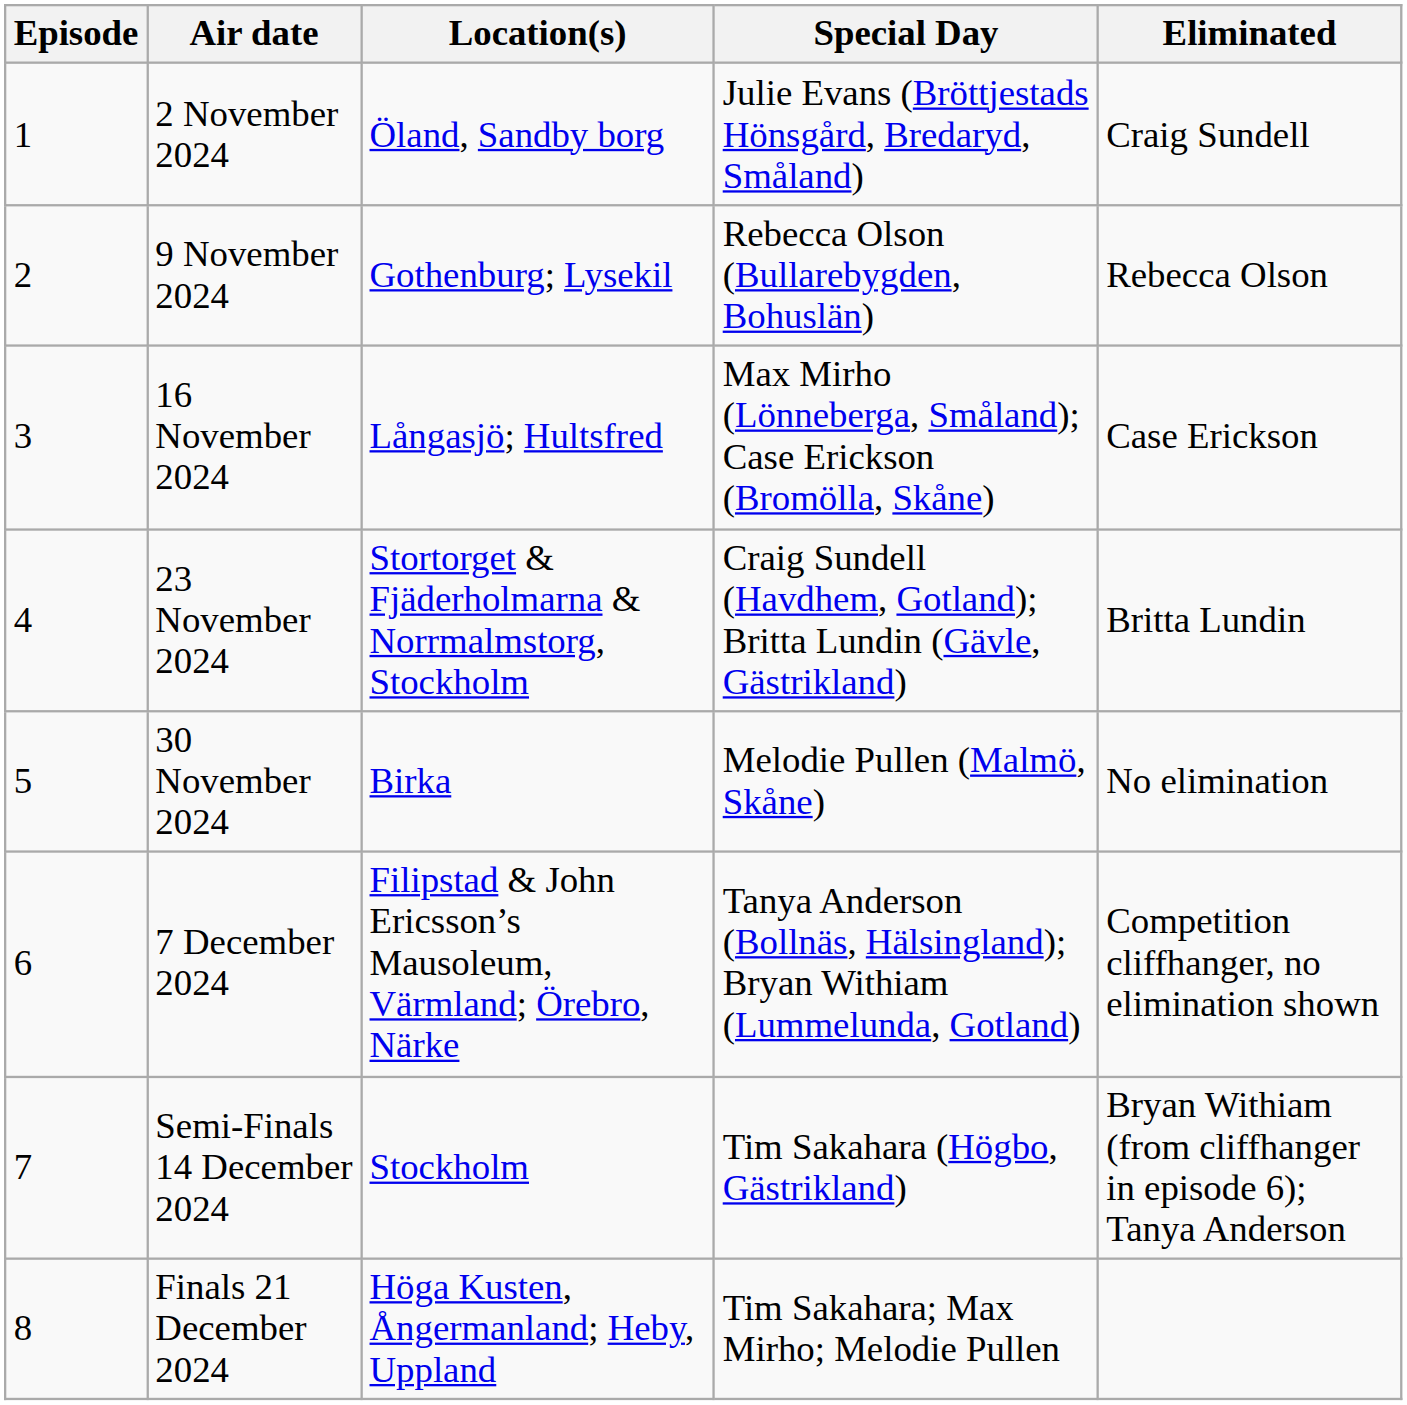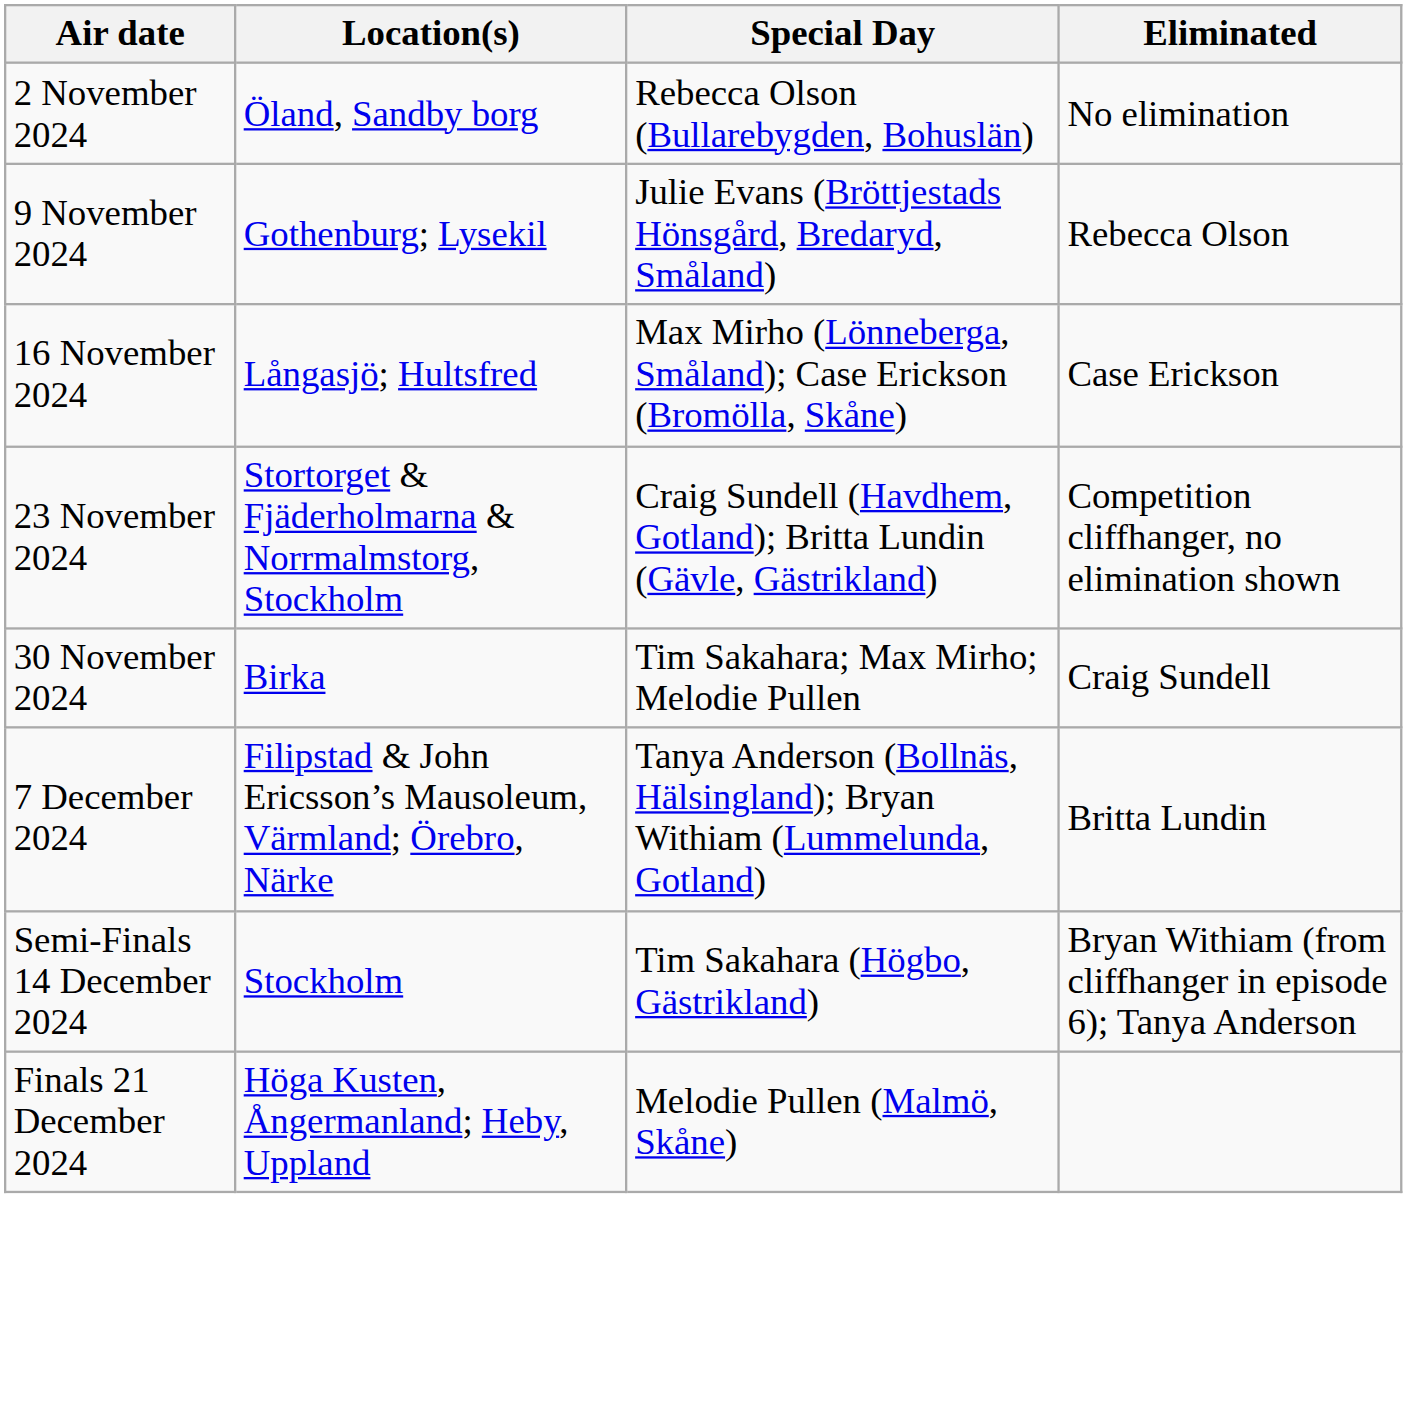- column: Episode | 1 | 2 | 3 | 4 | 5 | 6 | 7 | 8
2 November 2024 | Special Day: Julie Evans (Bröttjestads Hönsgård, Bredaryd, Småland) -> Rebecca Olson (Bullarebygden, Bohuslän)
2 November 2024 | Eliminated: Craig Sundell -> No elimination
9 November 2024 | Special Day: Rebecca Olson (Bullarebygden, Bohuslän) -> Julie Evans (Bröttjestads Hönsgård, Bredaryd, Småland)
23 November 2024 | Eliminated: Britta Lundin -> Competition cliffhanger, no elimination shown
30 November 2024 | Special Day: Melodie Pullen (Malmö, Skåne) -> Tim Sakahara; Max Mirho; Melodie Pullen
30 November 2024 | Eliminated: No elimination -> Craig Sundell
7 December 2024 | Eliminated: Competition cliffhanger, no elimination shown -> Britta Lundin
Finals 21 December 2024 | Special Day: Tim Sakahara; Max Mirho; Melodie Pullen -> Melodie Pullen (Malmö, Skåne)
